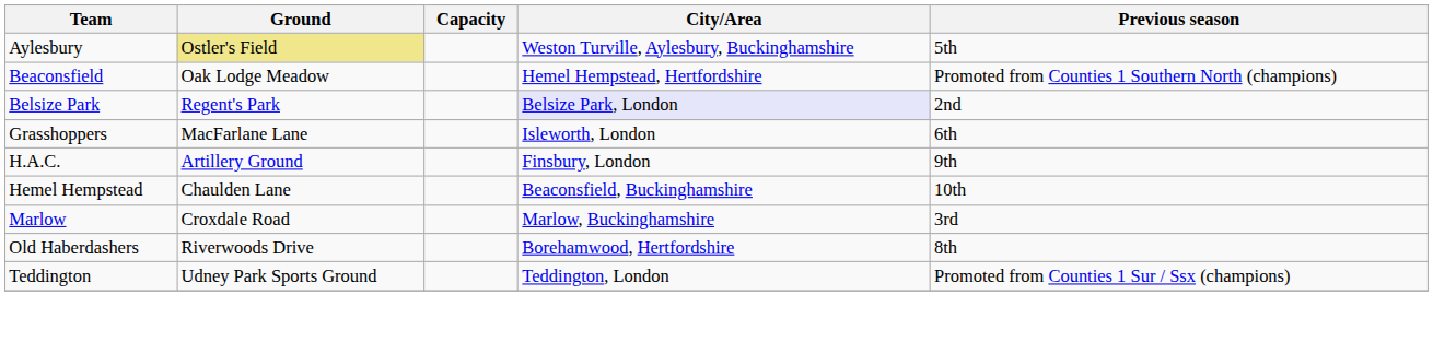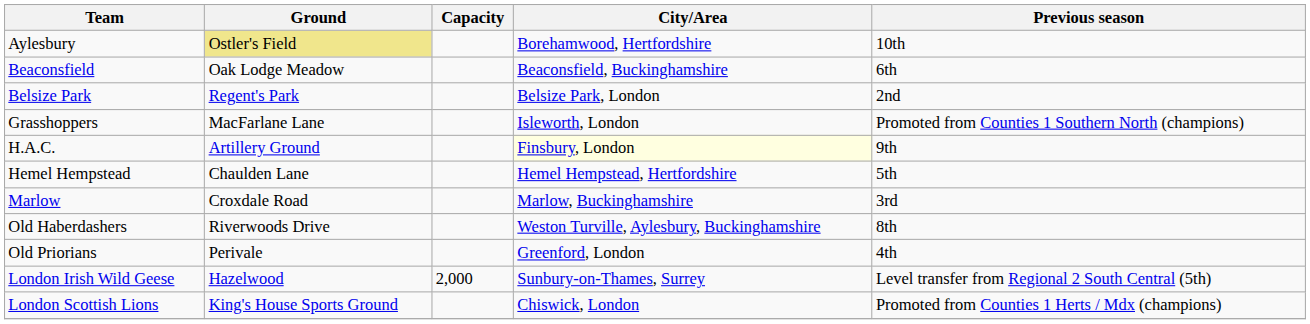Aylesbury | City/Area: Weston Turville, Aylesbury, Buckinghamshire -> Borehamwood, Hertfordshire
Aylesbury | Previous season: 5th -> 10th
Beaconsfield | City/Area: Hemel Hempstead, Hertfordshire -> Beaconsfield, Buckinghamshire
Beaconsfield | Previous season: Promoted from Counties 1 Southern North (champions) -> 6th
Belsize Park | City/Area: lavender background -> no background
Grasshoppers | Previous season: 6th -> Promoted from Counties 1 Southern North (champions)
H.A.C. | City/Area: no background -> lightyellow background
Hemel Hempstead | City/Area: Beaconsfield, Buckinghamshire -> Hemel Hempstead, Hertfordshire
Hemel Hempstead | Previous season: 10th -> 5th
Old Haberdashers | City/Area: Borehamwood, Hertfordshire -> Weston Turville, Aylesbury, Buckinghamshire
+ row: Old Priorians | Perivale | Greenford, London | 4th
+ row: London Irish Wild Geese | Hazelwood | 2,000 | Sunbury-on-Thames, Surrey | Level transfer from Regional 2 South Central (5th)
+ row: London Scottish Lions | King's House Sports Ground | Chiswick, London | Promoted from Counties 1 Herts / Mdx (champions)
- row: Teddington | Udney Park Sports Ground | Teddington, London | Promoted from Counties 1 Sur / Ssx (champions)
